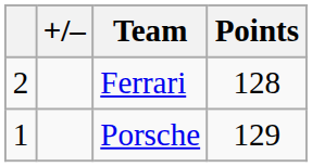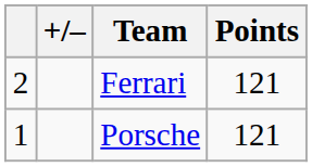Ferrari | Points: 128 -> 121
Porsche | Points: 129 -> 121
